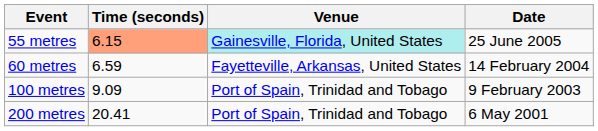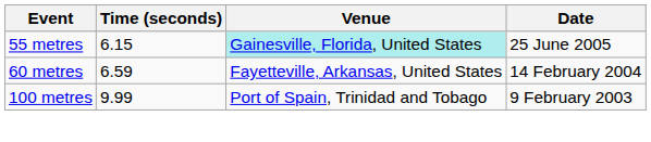55 metres | Time (seconds): lightsalmon background -> no background
100 metres | Time (seconds): 9.09 -> 9.99
- row: 200 metres | 20.41 | Port of Spain, Trinidad and Tobago | 6 May 2001
